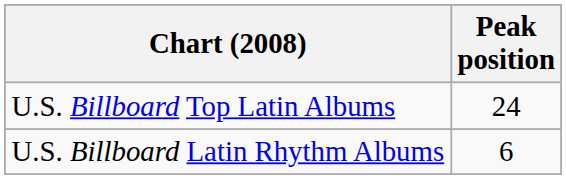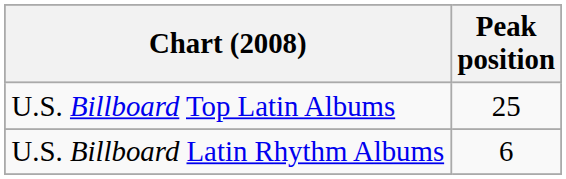U.S. Billboard Top Latin Albums | Peak position: 24 -> 25
